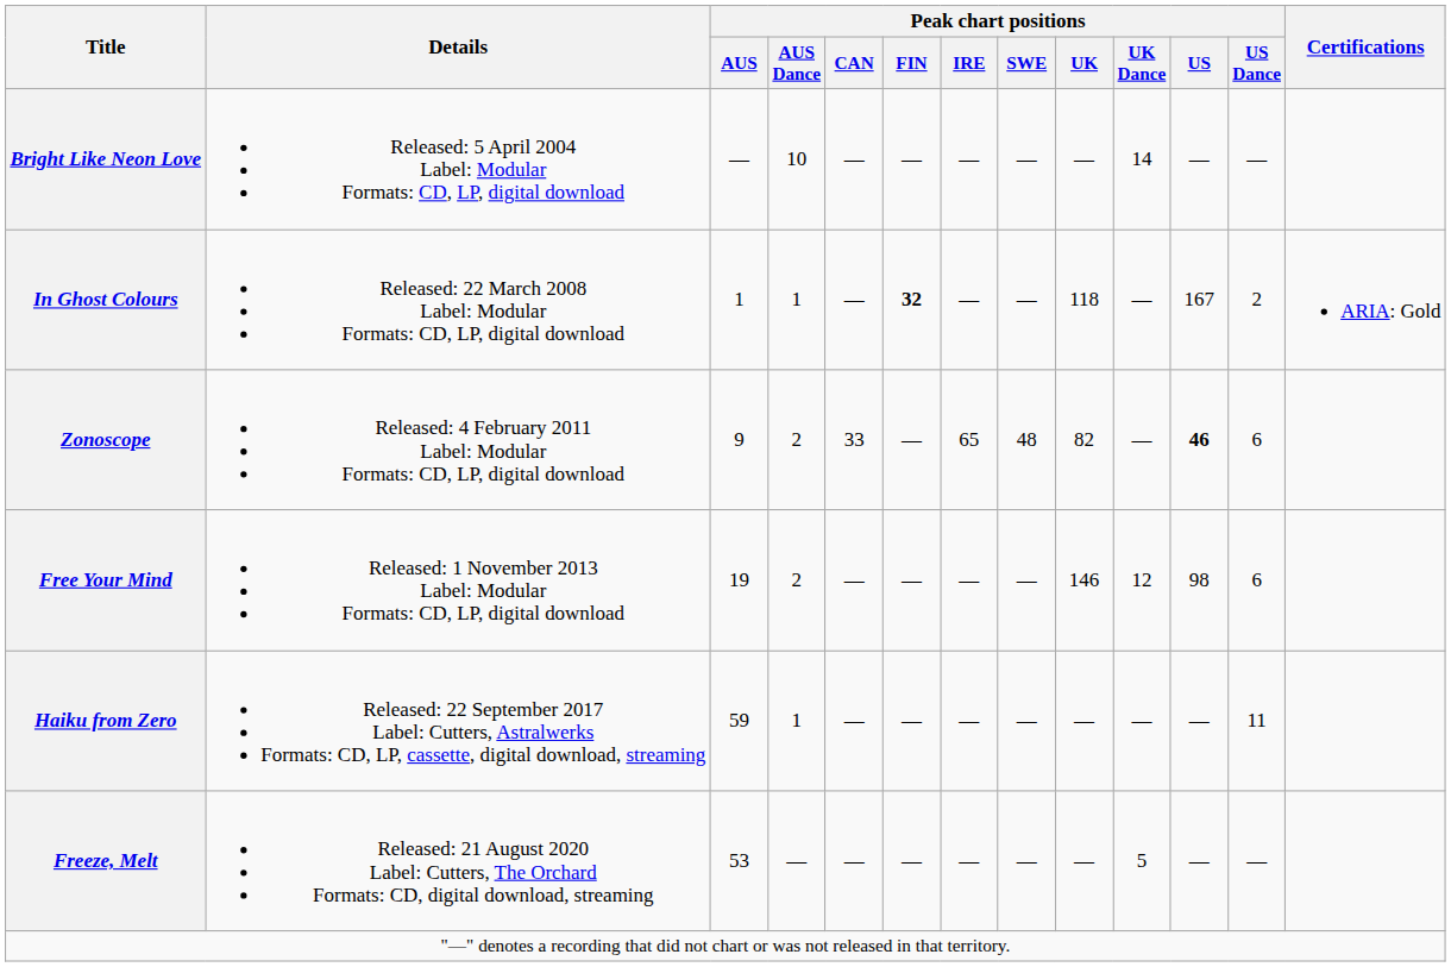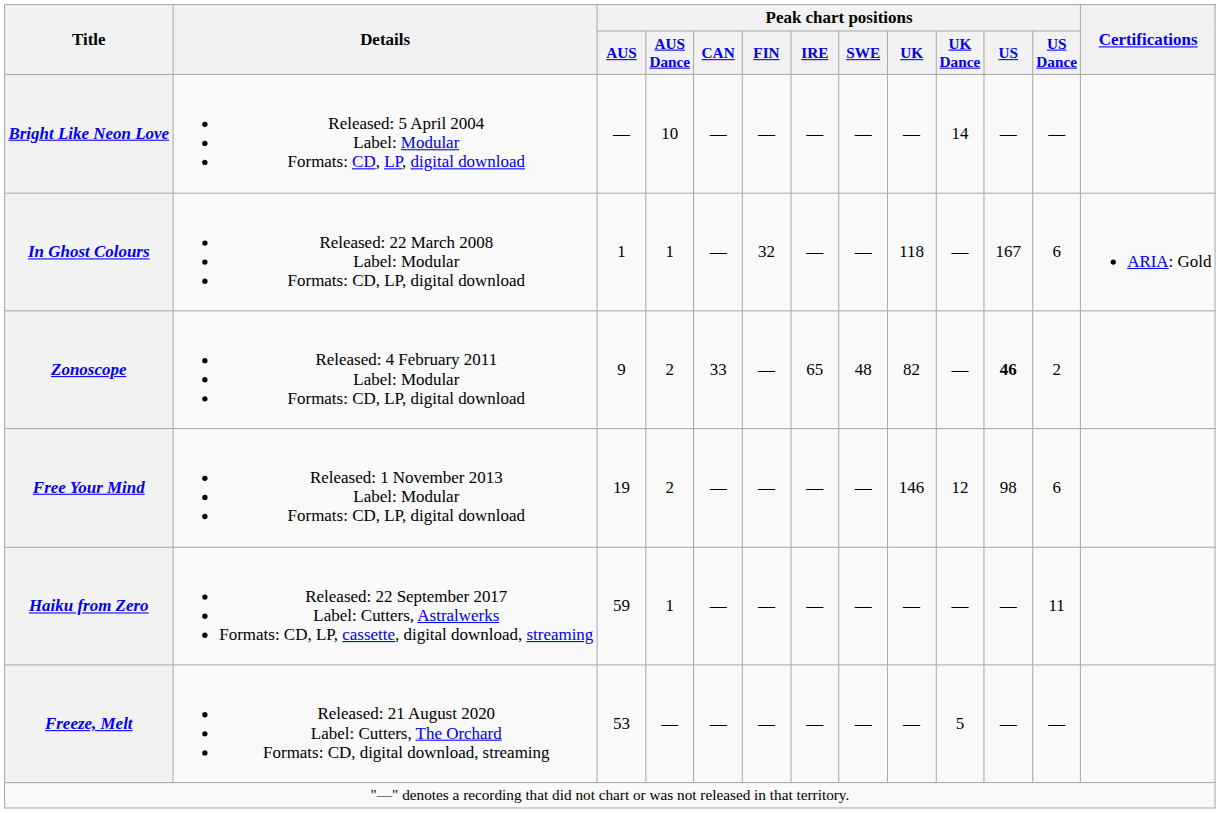In Ghost Colours | Peak chart positions / FIN: bold -> normal
In Ghost Colours | Peak chart positions / US Dance: 2 -> 6
Zonoscope | Peak chart positions / US Dance: 6 -> 2
